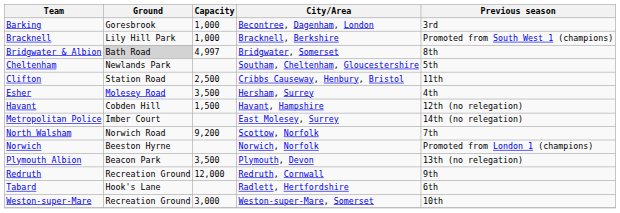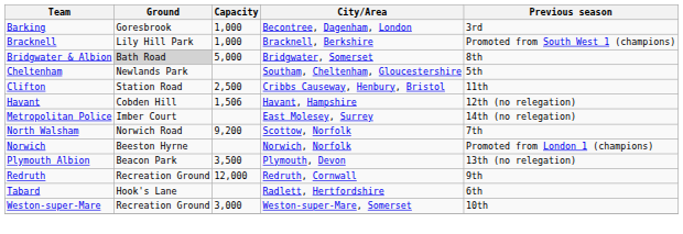Bridgwater & Albion | Capacity: 4,997 -> 5,000
- row: Esher | Molesey Road | 3,500 | Hersham, Surrey | 4th
Havant | Capacity: 1,500 -> 1,506
